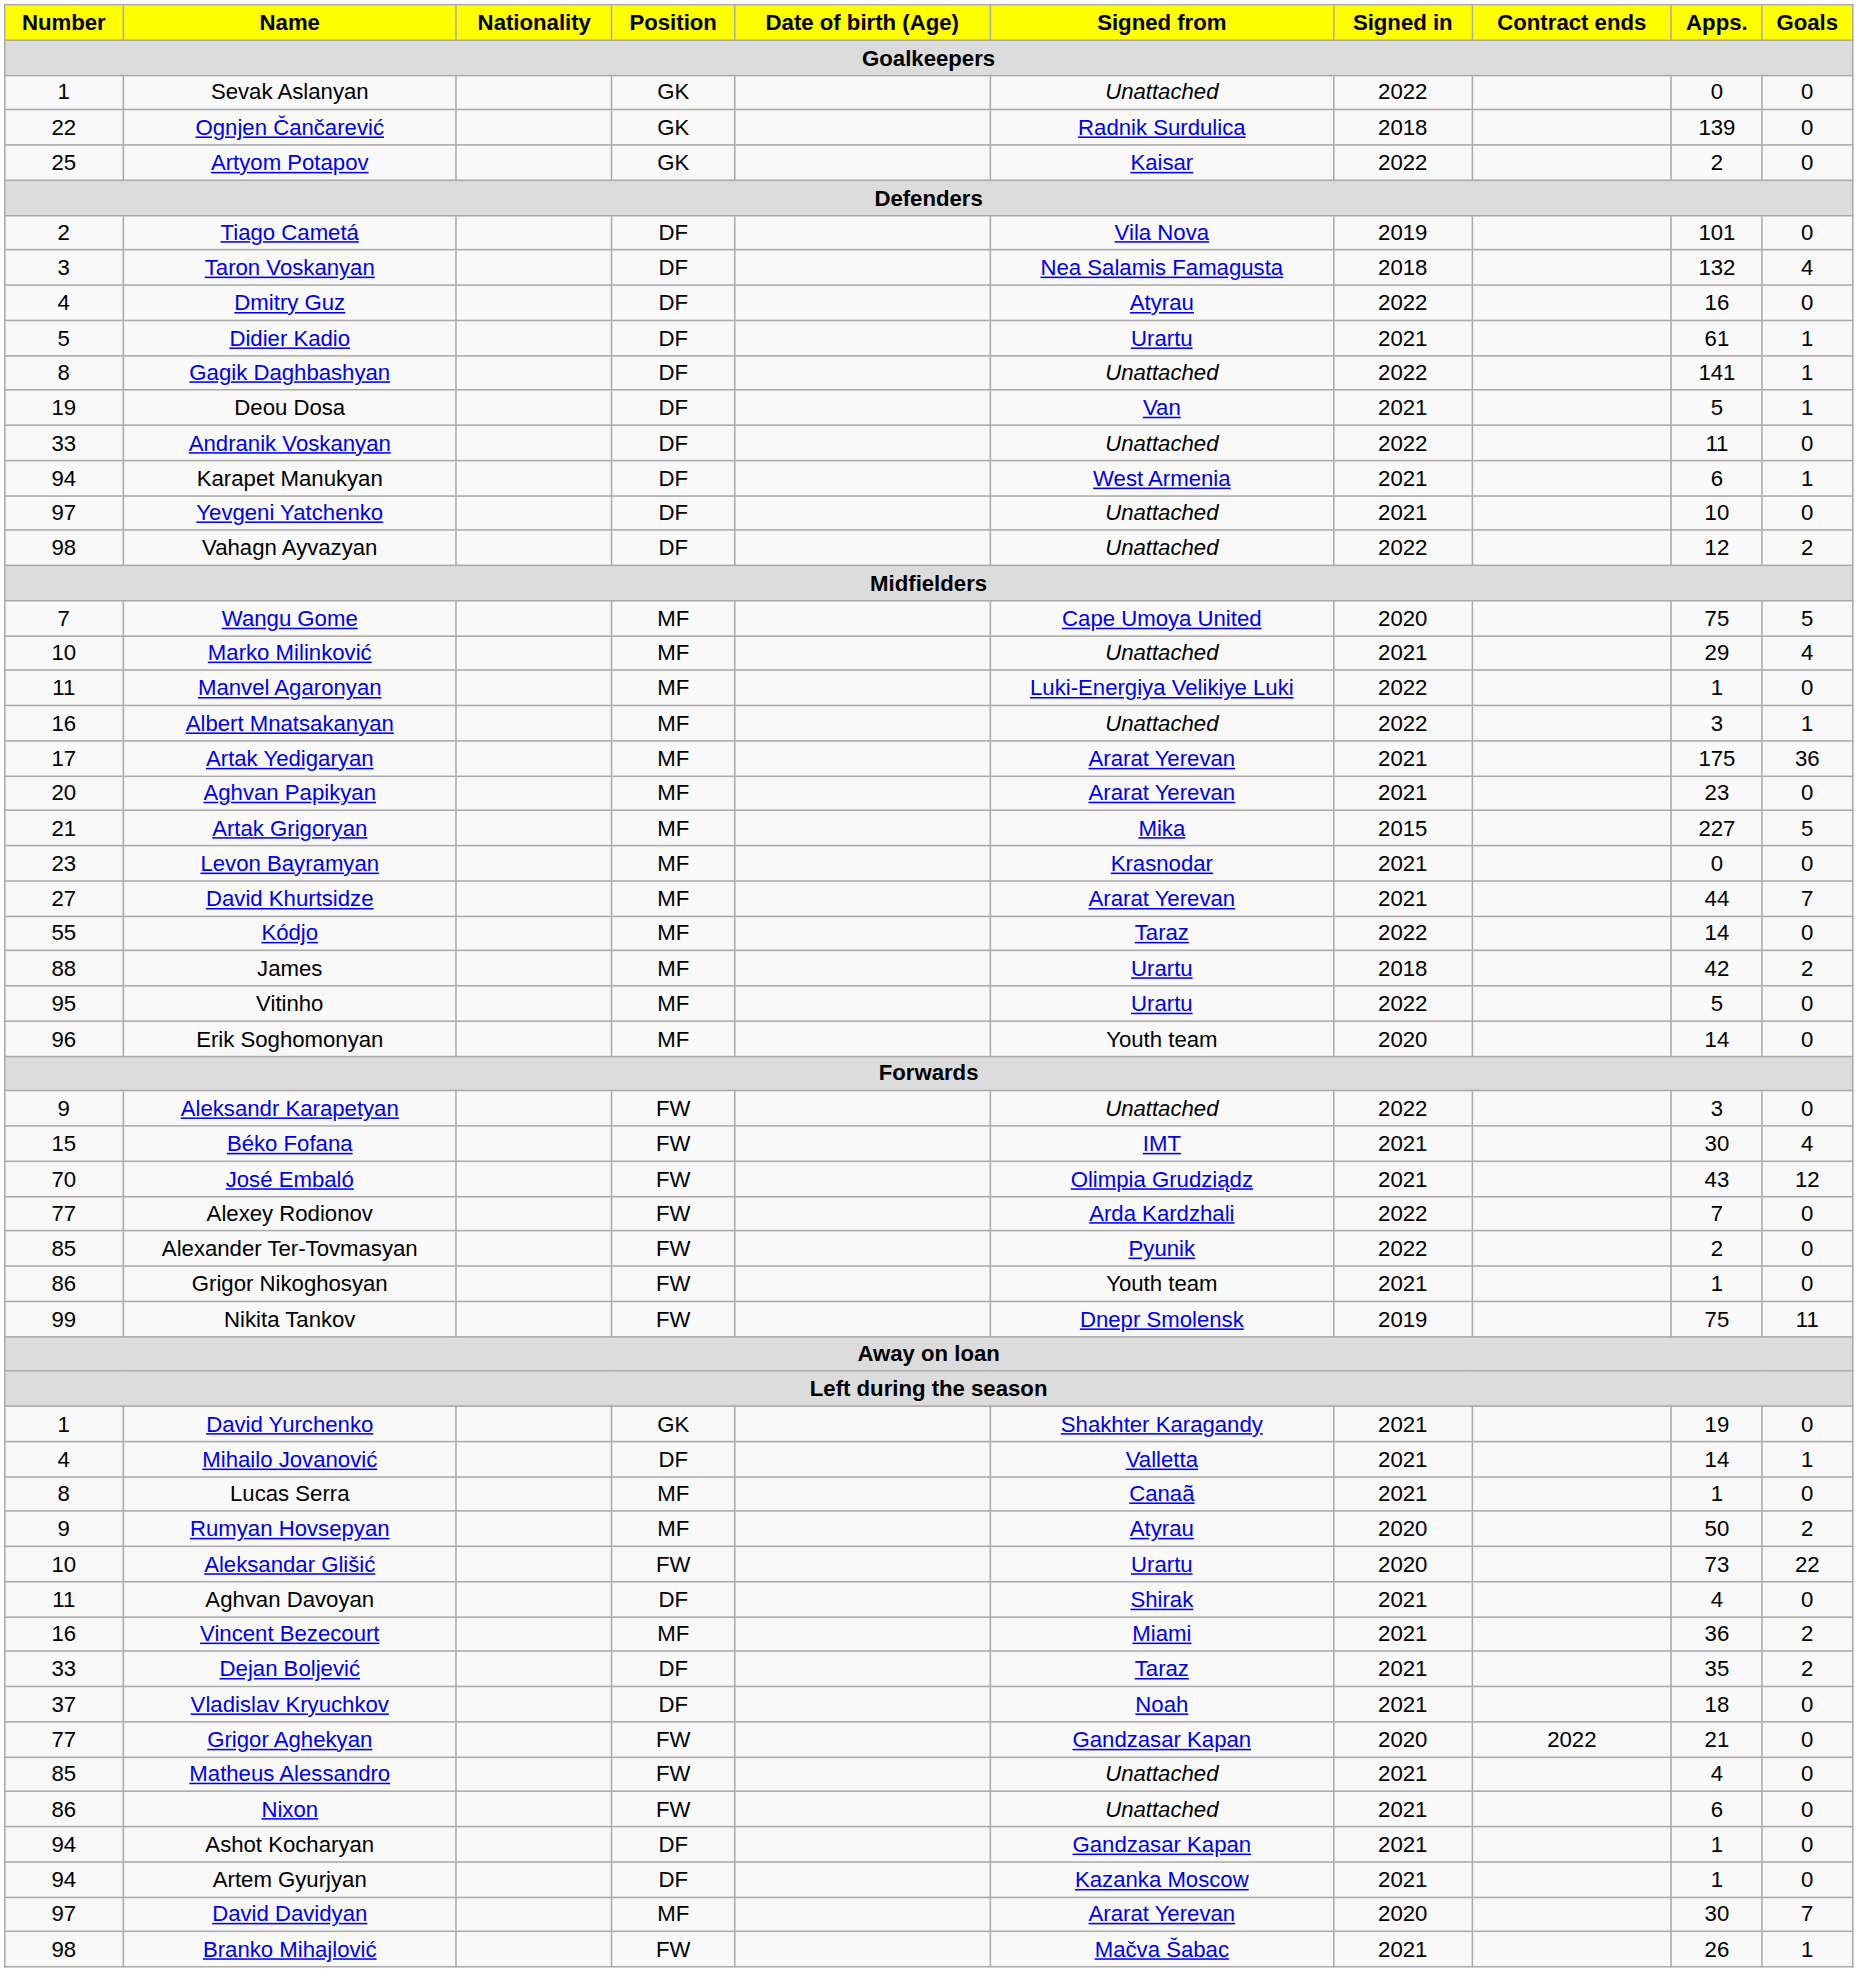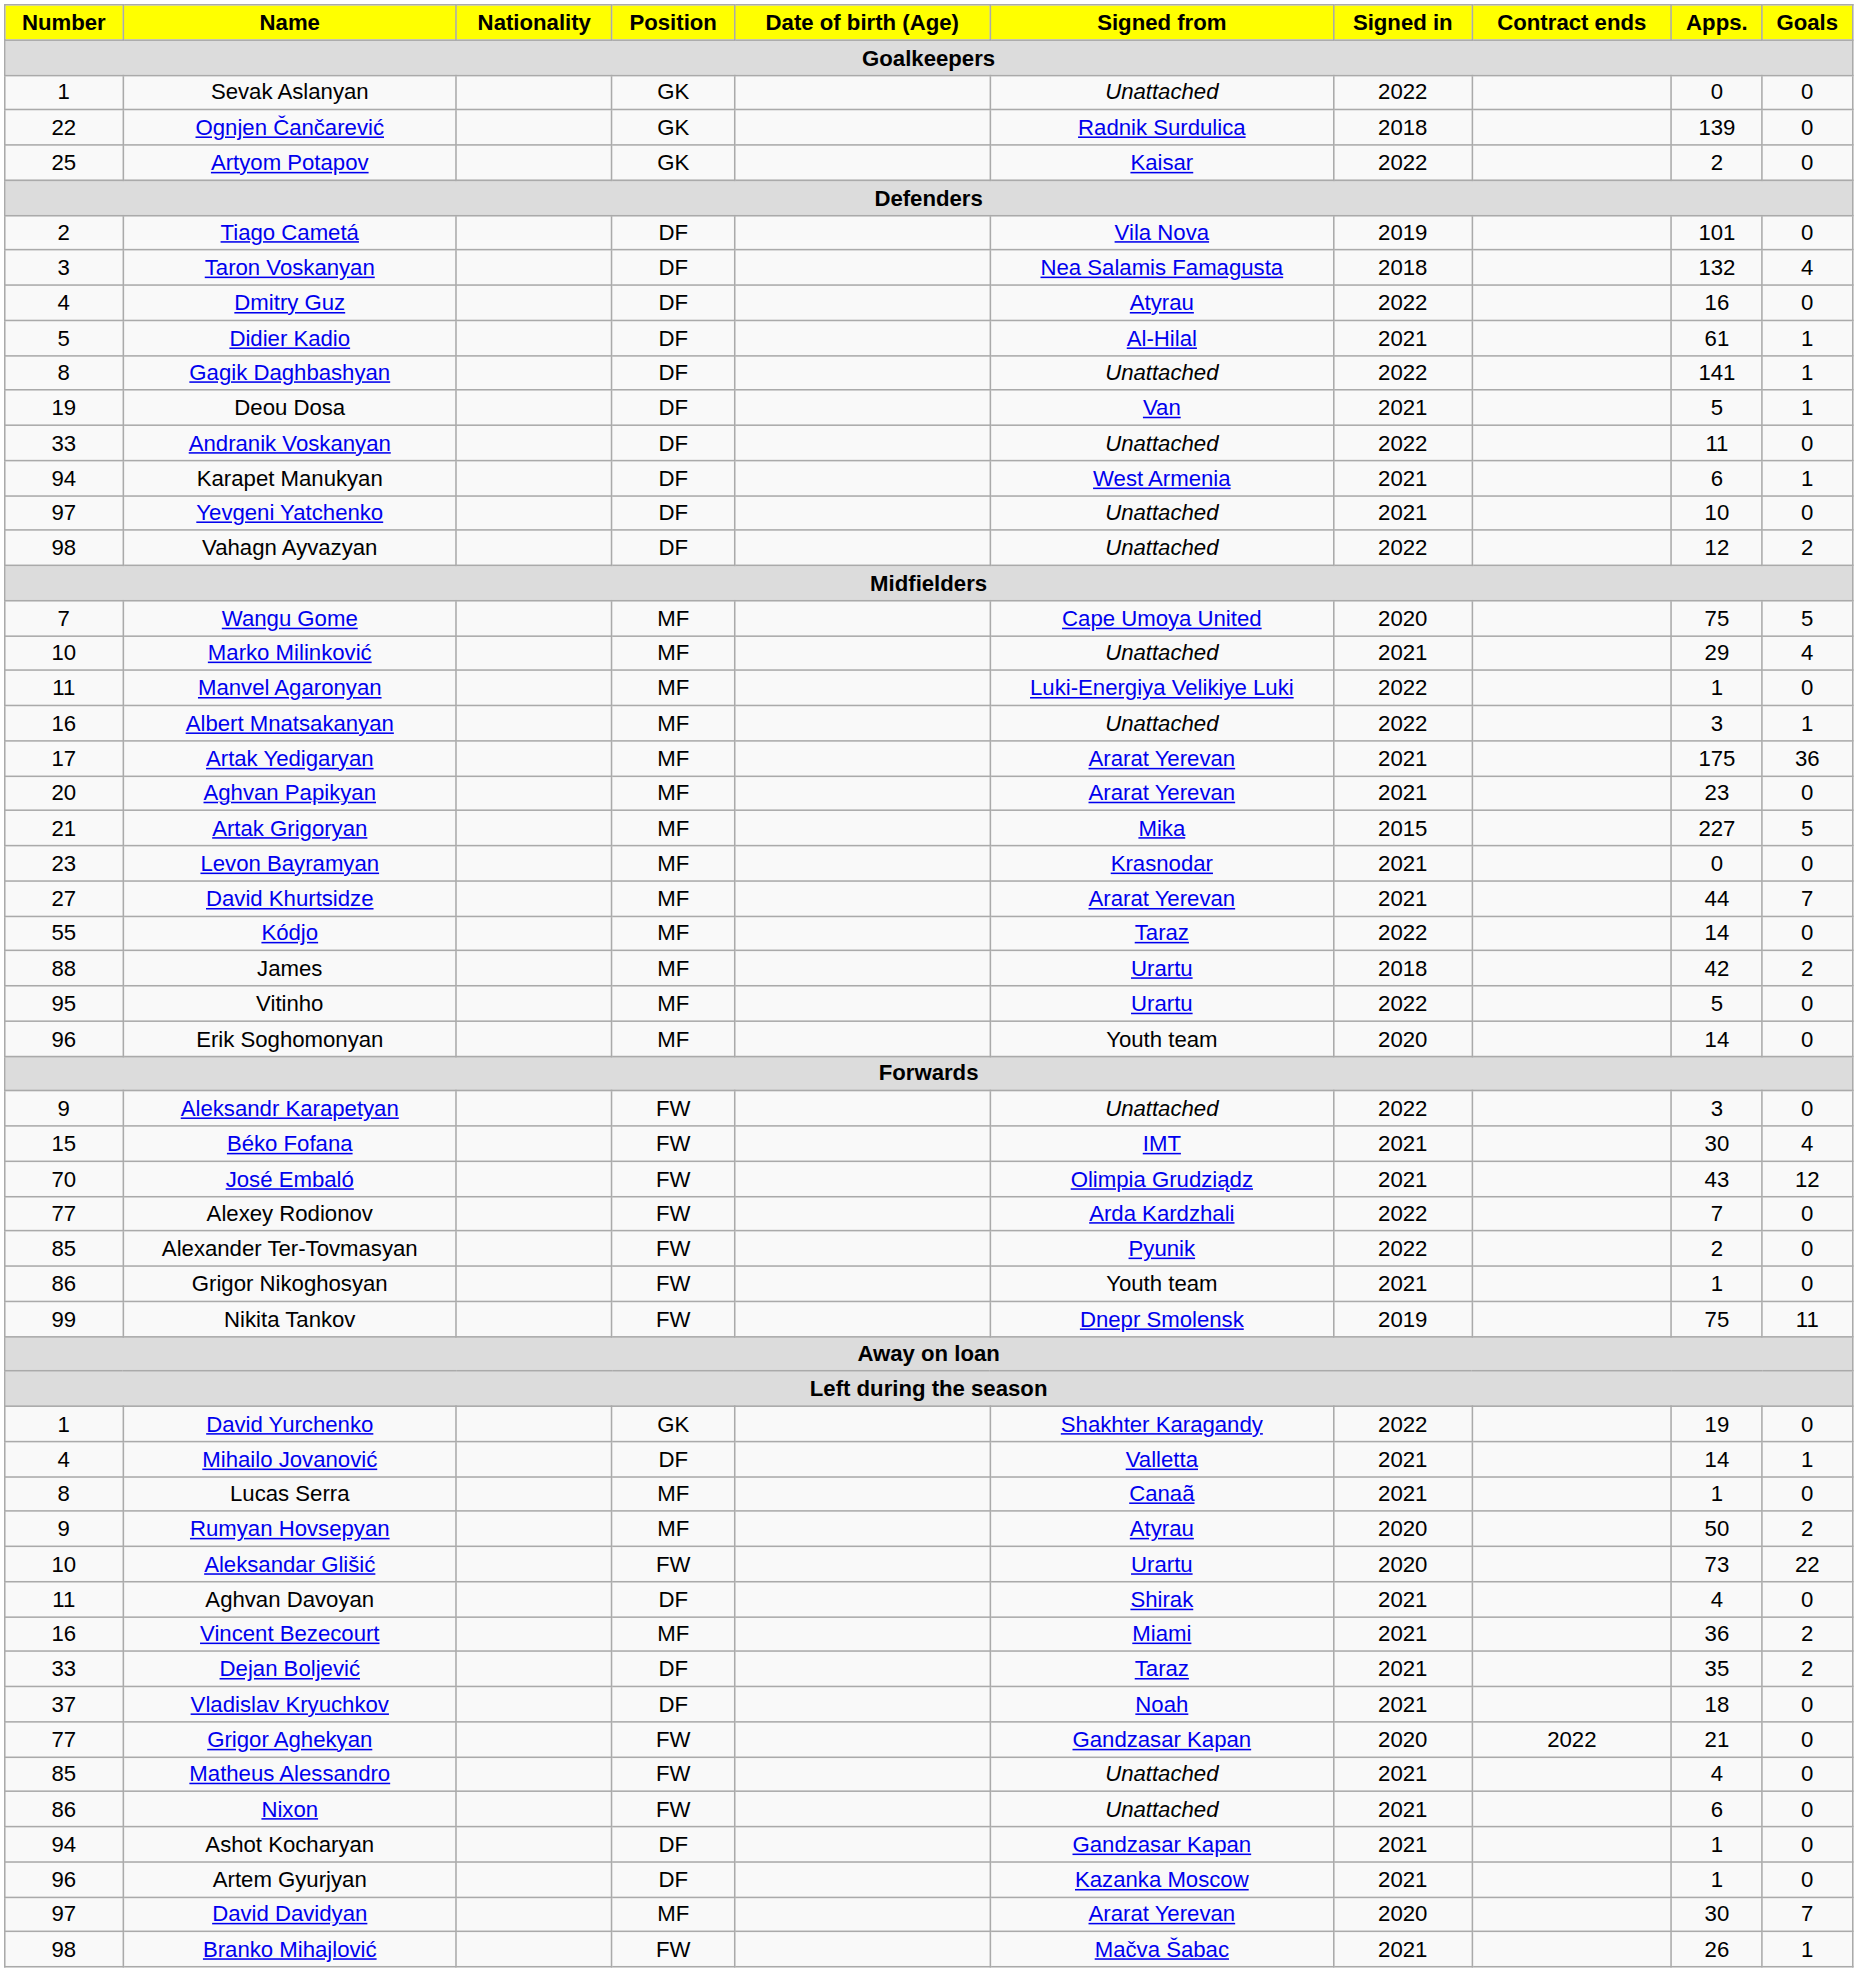Didier Kadio | Signed from: Urartu -> Al-Hilal
David Yurchenko | Signed in: 2021 -> 2022
Artem Gyurjyan | Number: 94 -> 96
